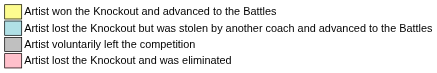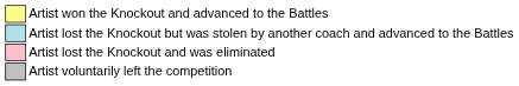rows swapped: Artist lost the Knockout and was eliminated <-> Artist voluntarily left the competition
